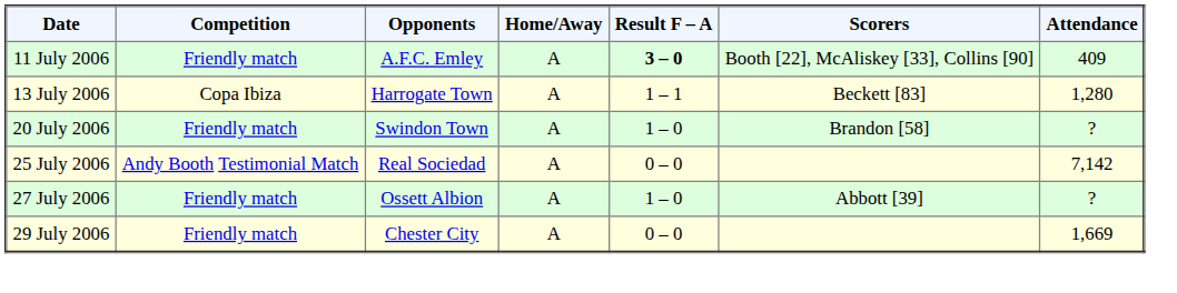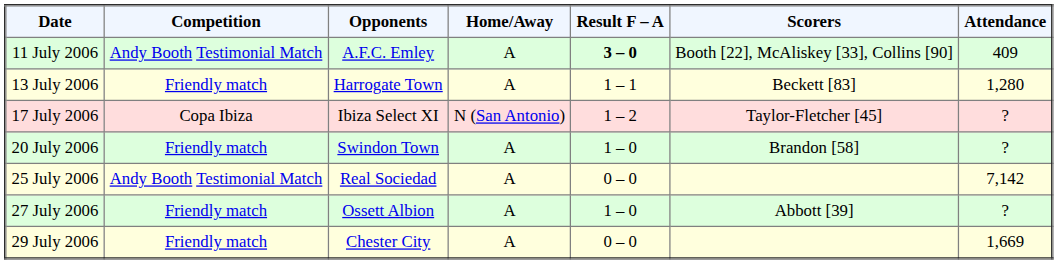11 July 2006 | Competition: Friendly match -> Andy Booth Testimonial Match
13 July 2006 | Competition: Copa Ibiza -> Friendly match
+ row: 17 July 2006 | Copa Ibiza | Ibiza Select XI | N (San Antonio) | 1 – 2 | Taylor-Fletcher [45] | ?
